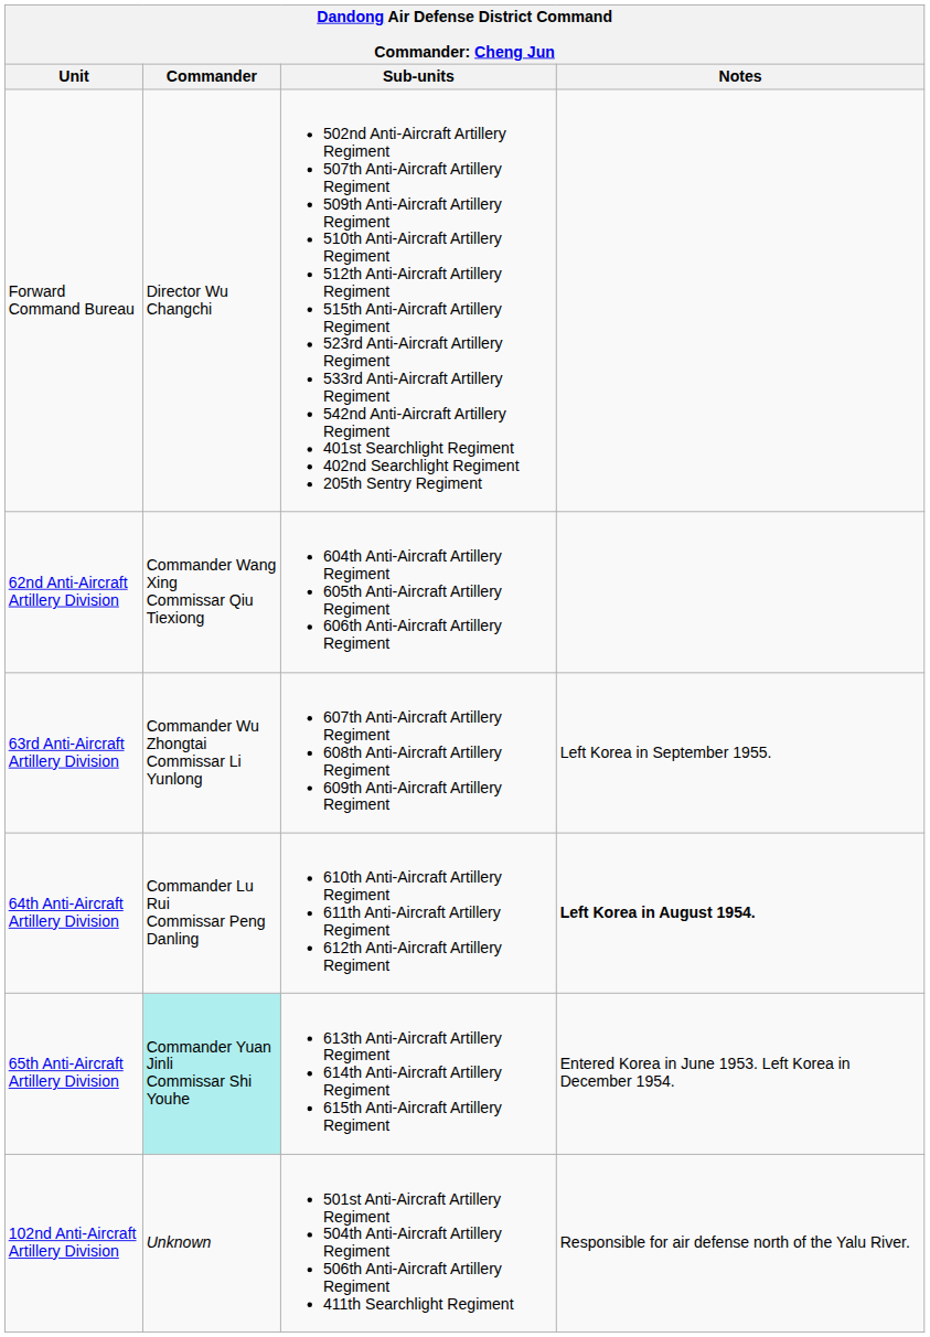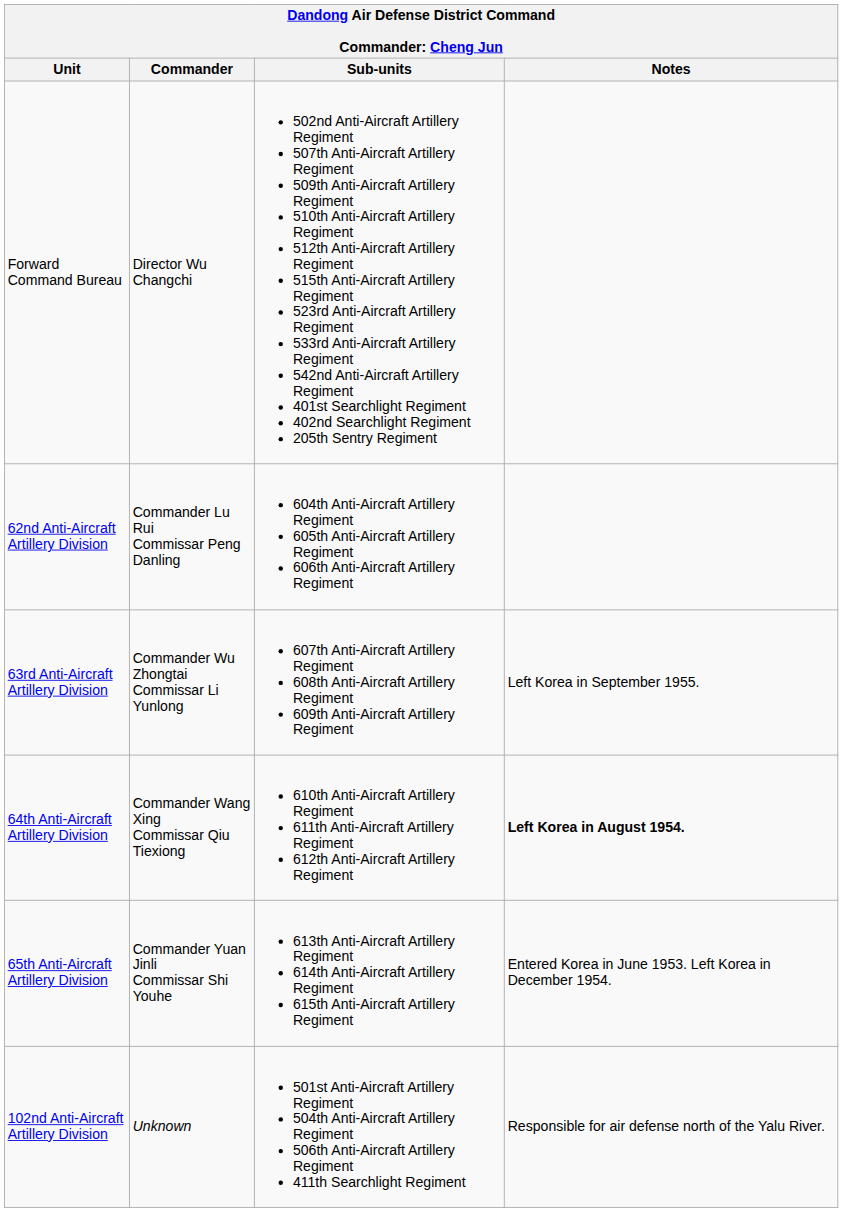62nd Anti-Aircraft Artillery Division | Commander: Commander Wang Xing Commissar Qiu Tiexiong -> Commander Lu Rui Commissar Peng Danling
64th Anti-Aircraft Artillery Division | Commander: Commander Lu Rui Commissar Peng Danling -> Commander Wang Xing Commissar Qiu Tiexiong
65th Anti-Aircraft Artillery Division | Commander: paleturquoise background -> no background
